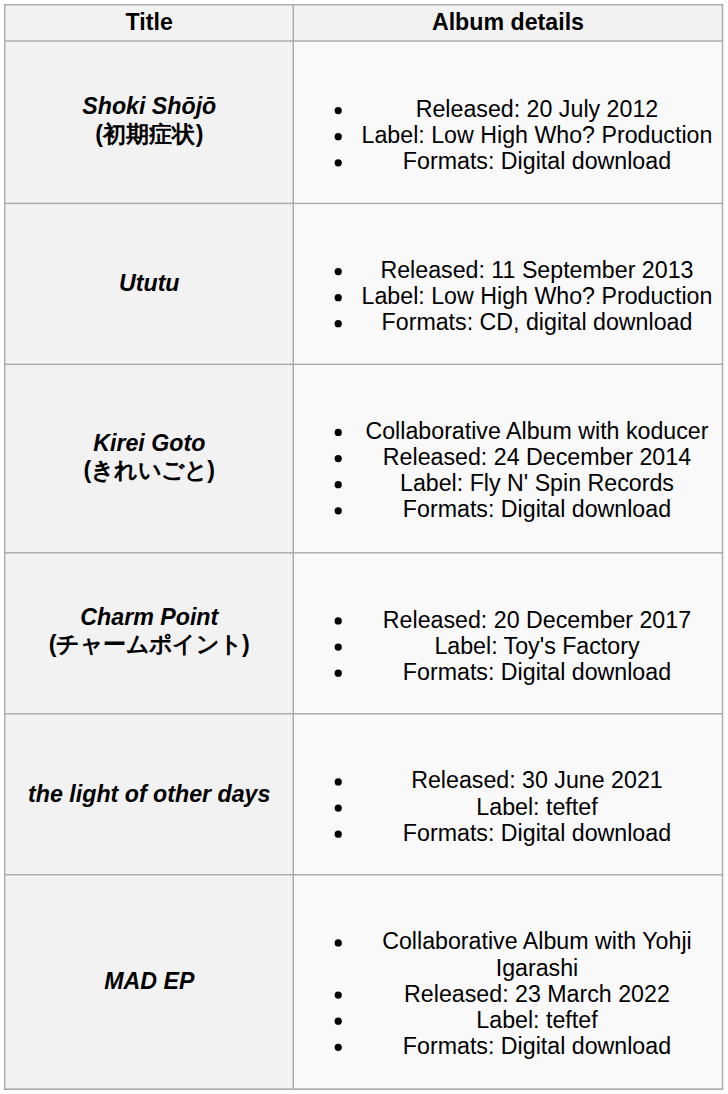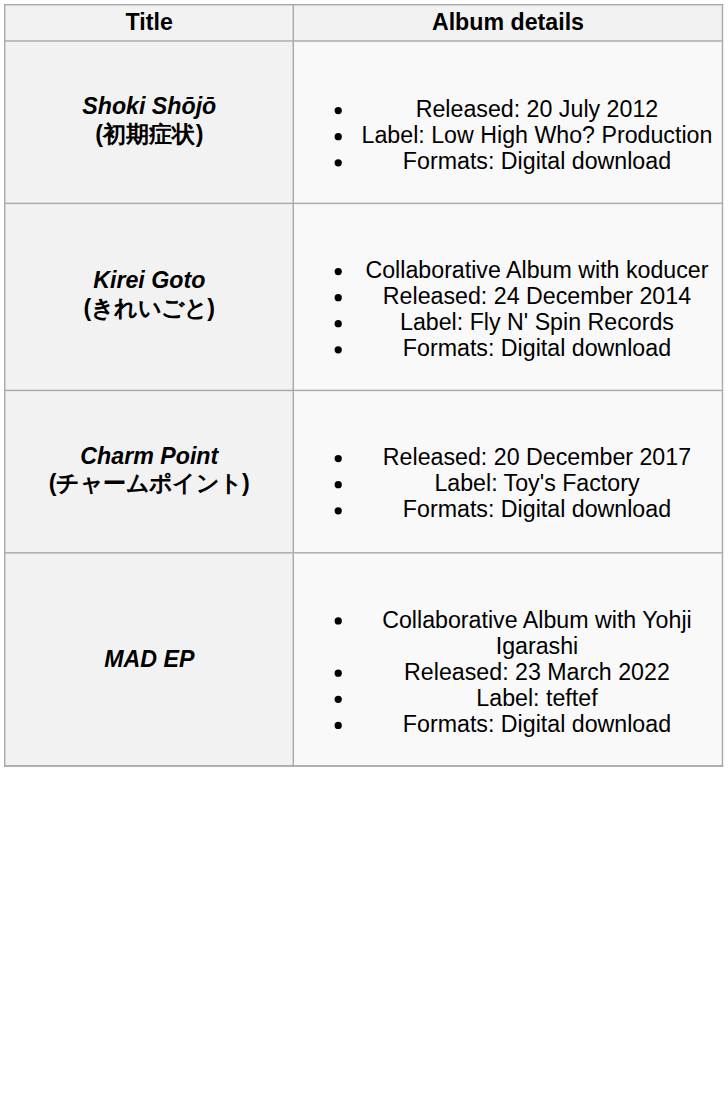- row: Ututu | Released: 11 September 2013 Label: Low High Who? Production Formats: CD, digital download
- row: the light of other days | Released: 30 June 2021 Label: teftef Formats: Digital download
